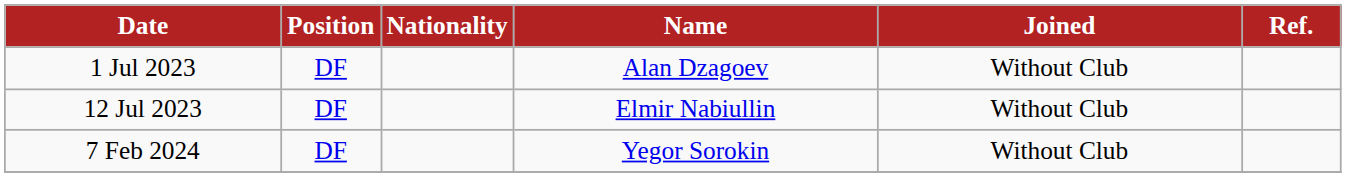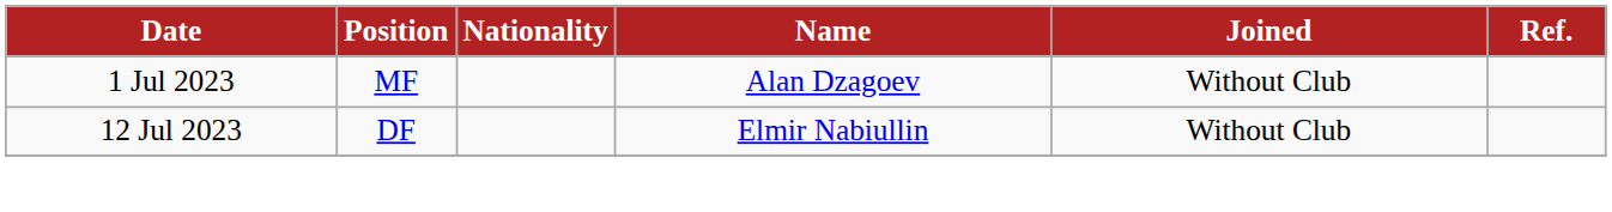1 Jul 2023 | Position: DF -> MF
- row: 7 Feb 2024 | DF | Yegor Sorokin | Without Club
